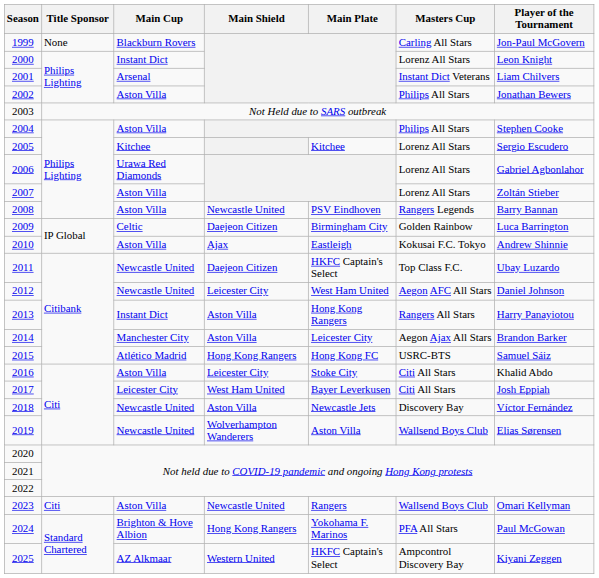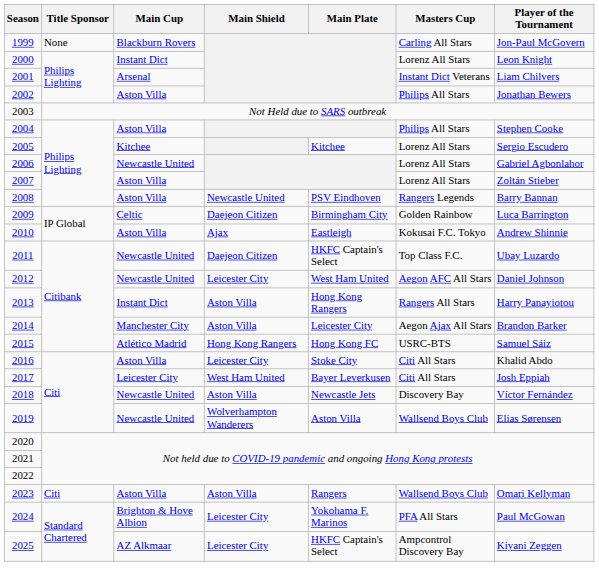2006 | Main Cup: Urawa Red Diamonds -> Newcastle United
2023 | Main Shield: Newcastle United -> Aston Villa
2024 | Main Shield: Hong Kong Rangers -> Leicester City
2025 | Main Shield: Western United -> Leicester City
